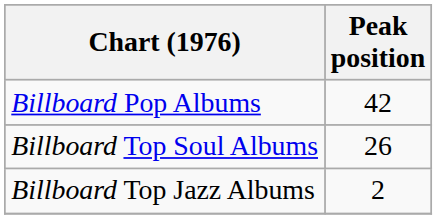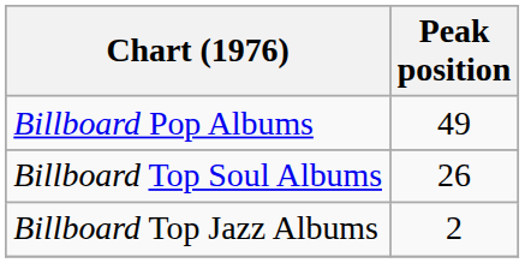Billboard Pop Albums | Peak position: 42 -> 49
